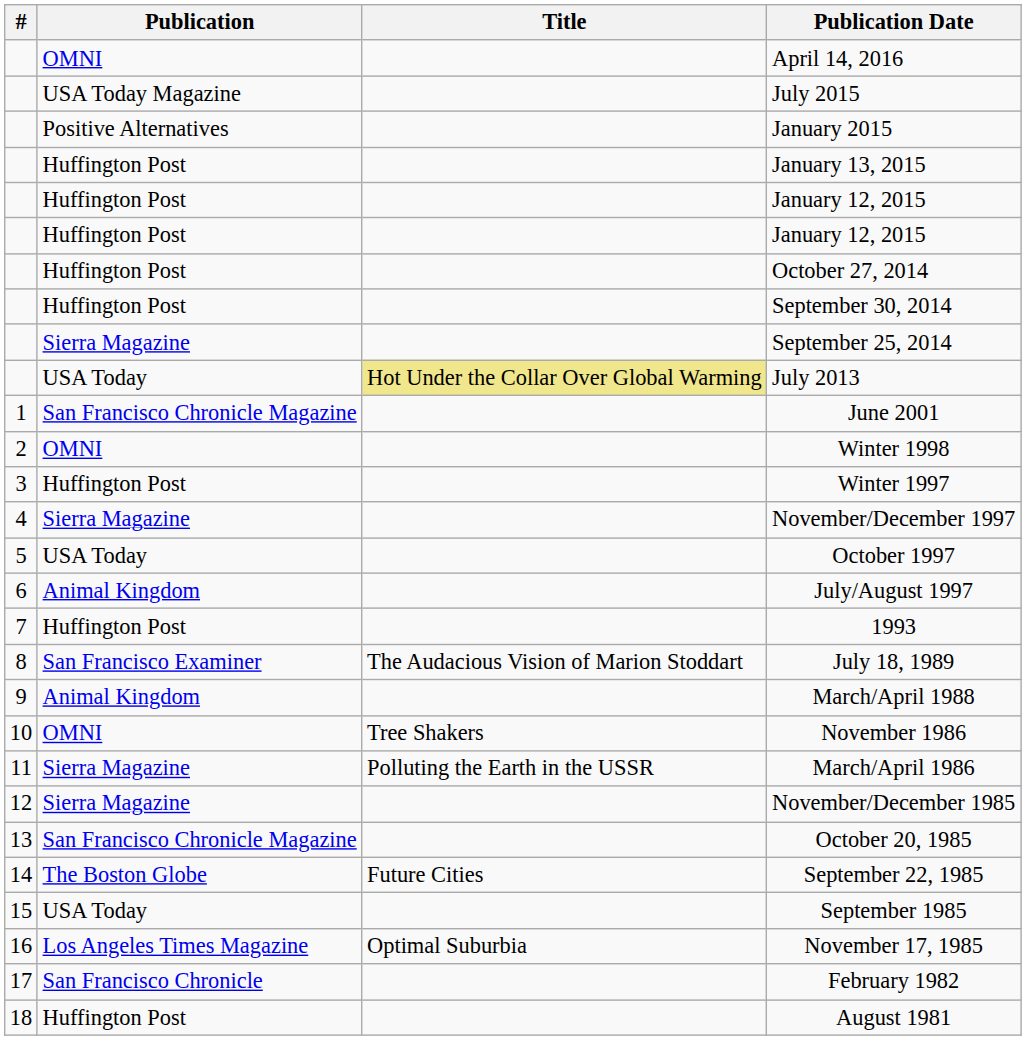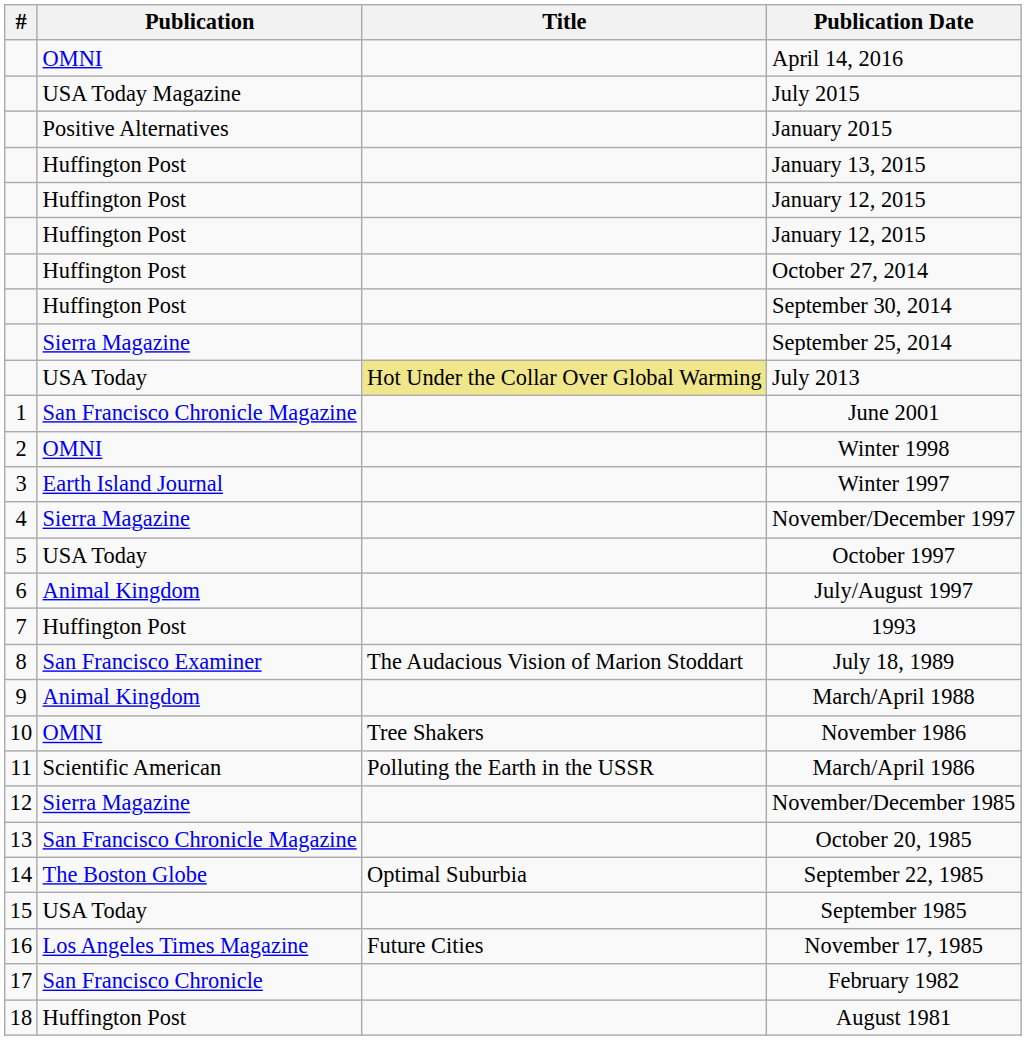Winter 1997 | Publication: Huffington Post -> Earth Island Journal
March/April 1986 | Publication: Sierra Magazine -> Scientific American
September 22, 1985 | Title: Future Cities -> Optimal Suburbia
November 17, 1985 | Title: Optimal Suburbia -> Future Cities
